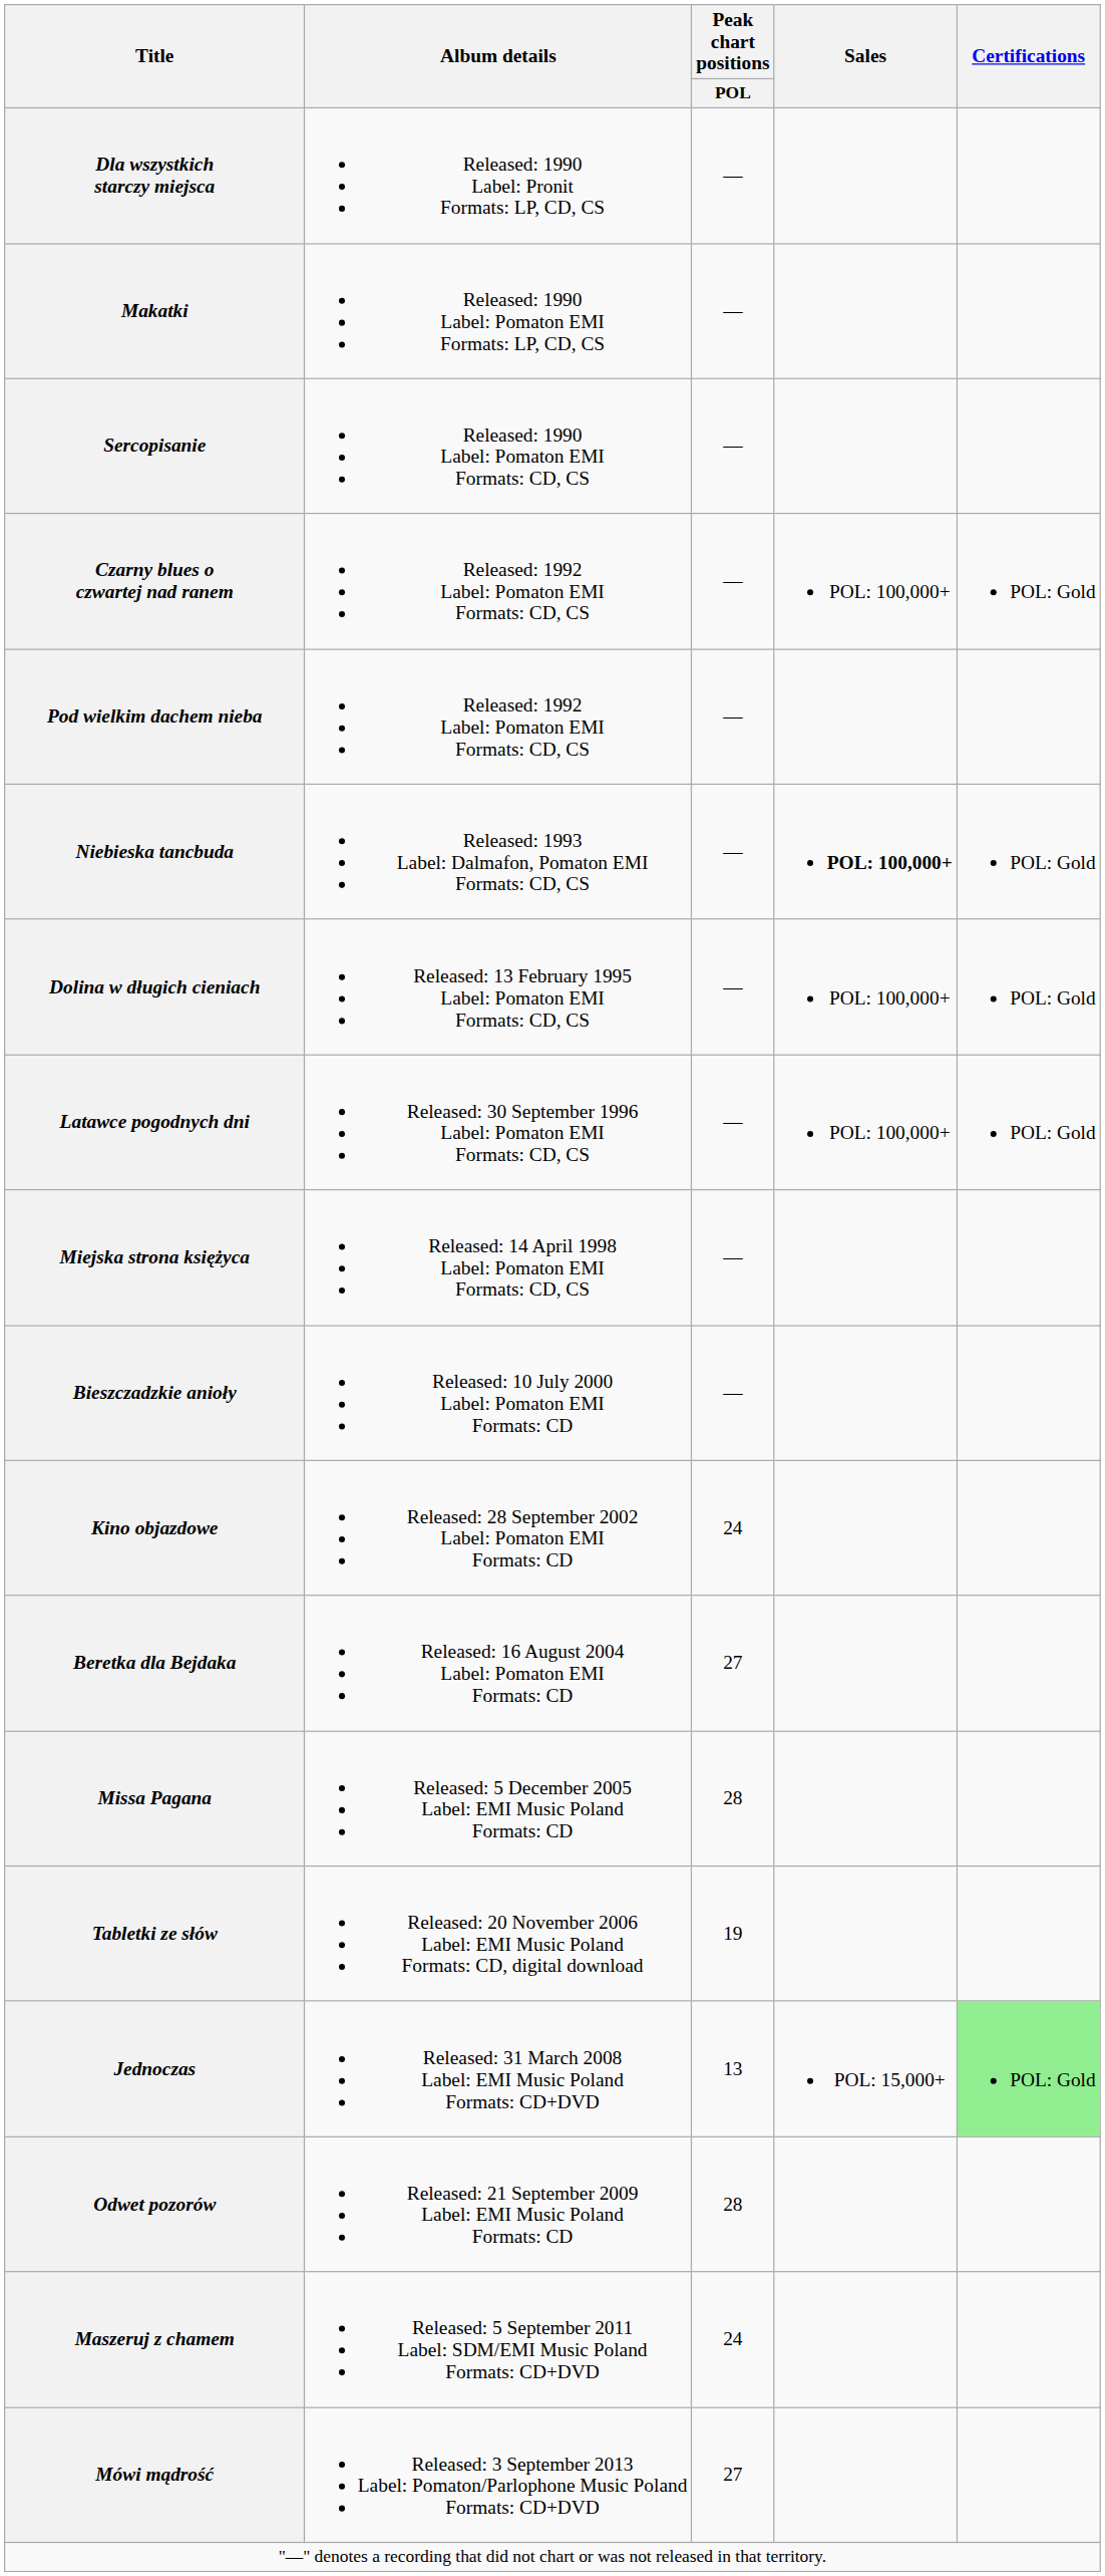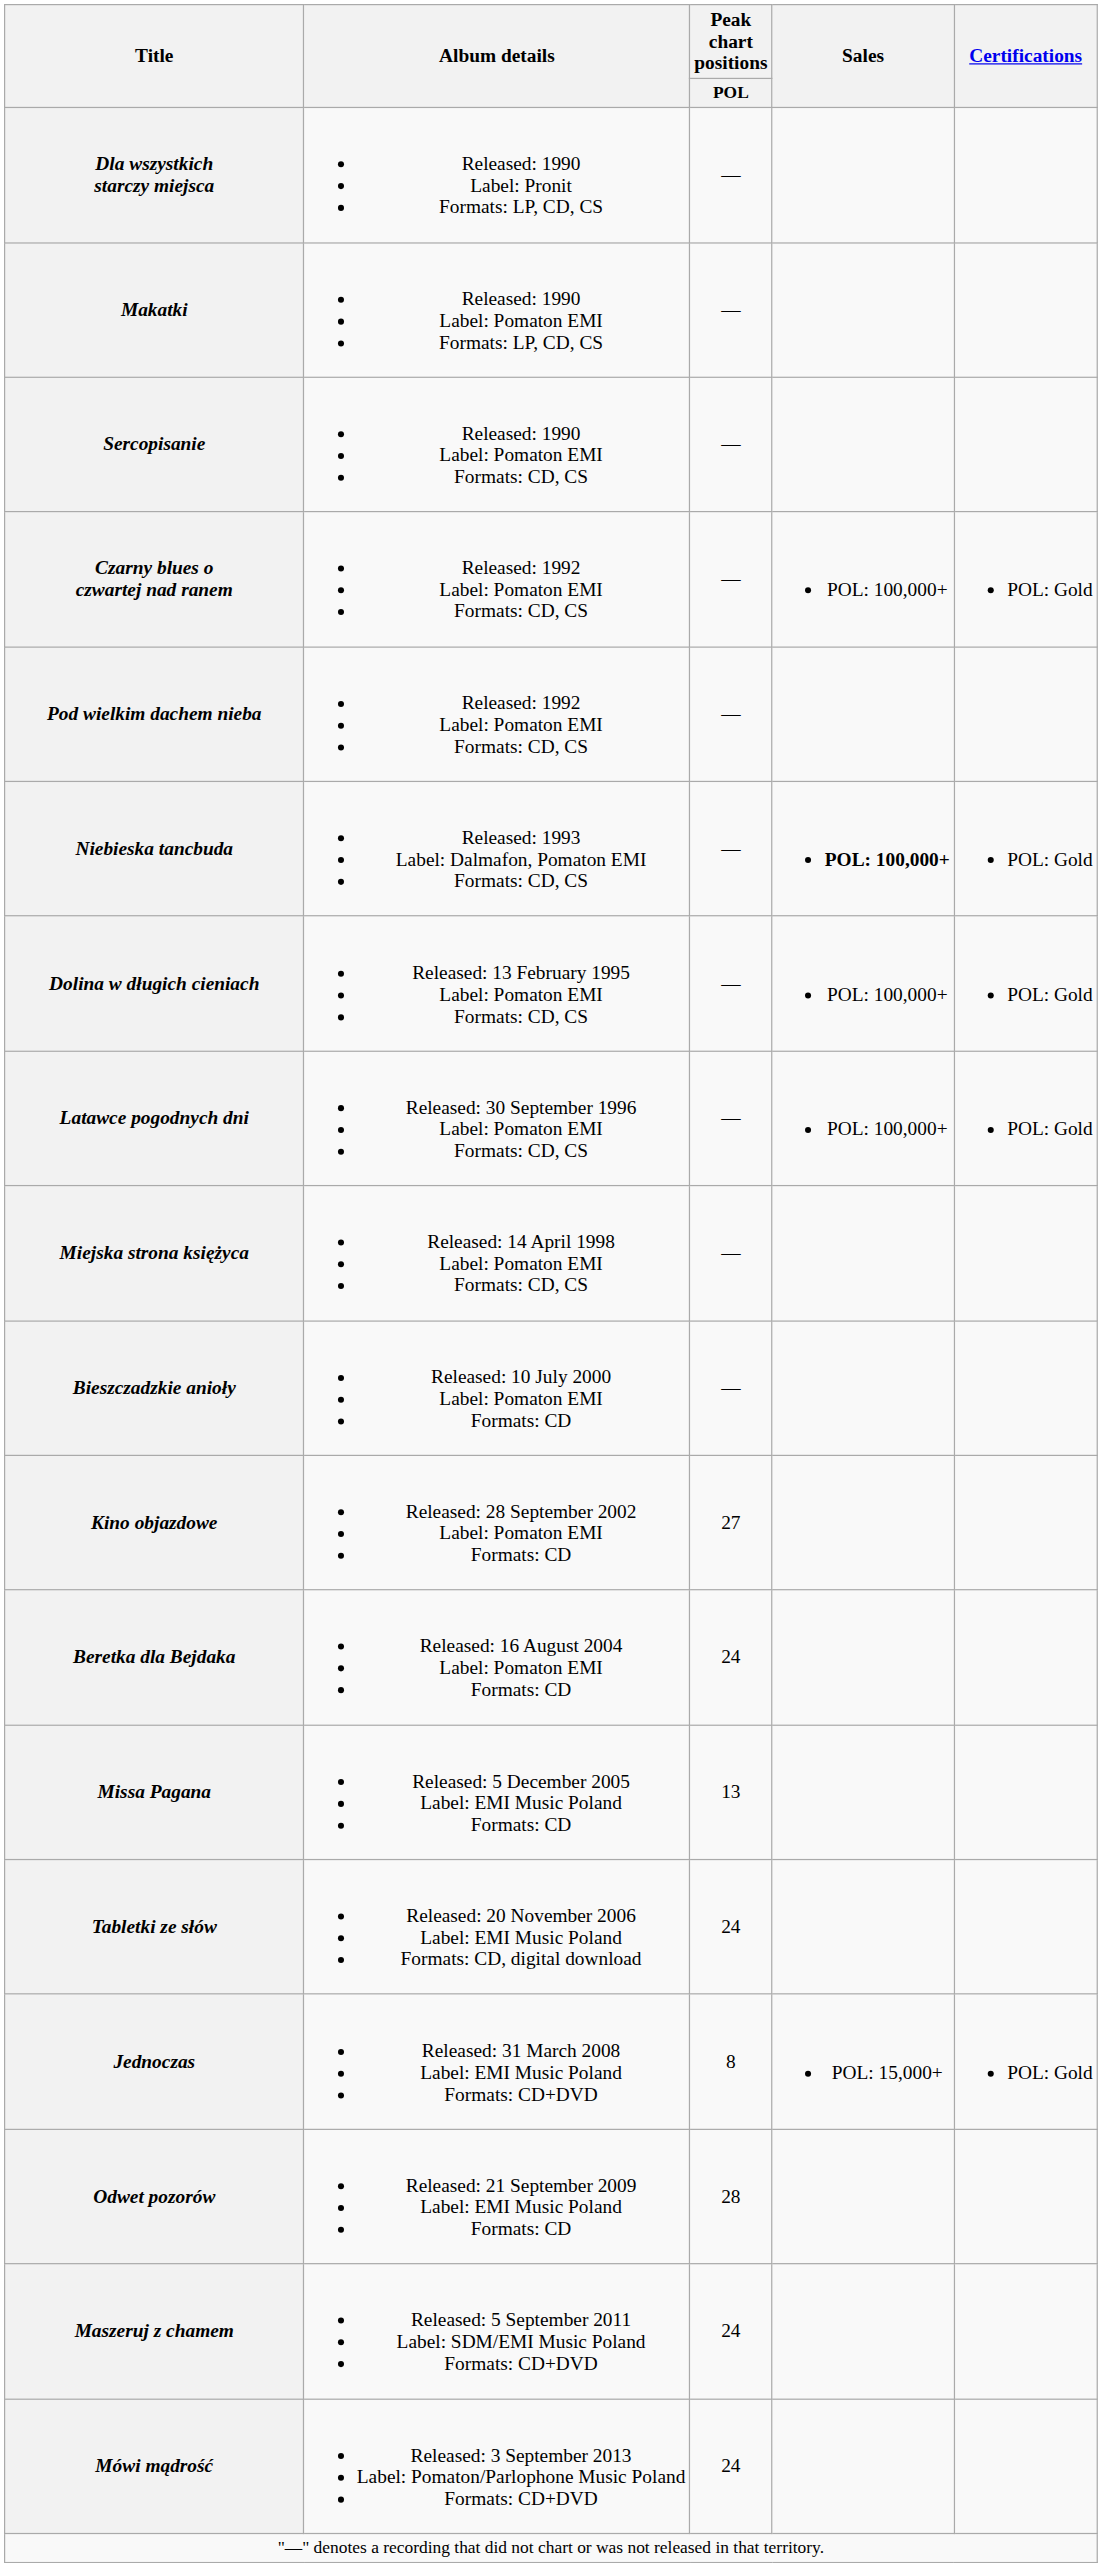Kino objazdowe | Peak chart positions / POL: 24 -> 27
Beretka dla Bejdaka | Peak chart positions / POL: 27 -> 24
Missa Pagana | Peak chart positions / POL: 28 -> 13
Tabletki ze słów | Peak chart positions / POL: 19 -> 24
Jednoczas | Peak chart positions / POL: 13 -> 8
Jednoczas | Certifications: lightgreen background -> no background
Mówi mądrość | Peak chart positions / POL: 27 -> 24
